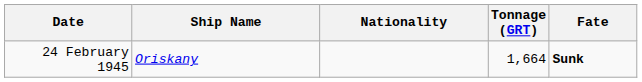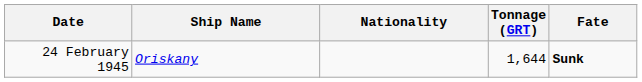24 February 1945 | Tonnage (GRT): 1,664 -> 1,644
